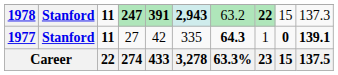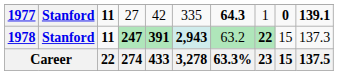rows swapped: 1977 <-> 1978
